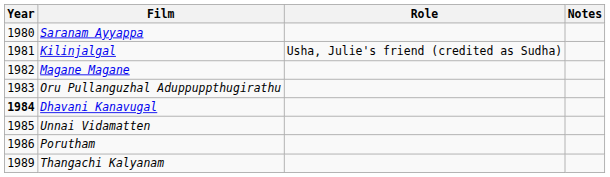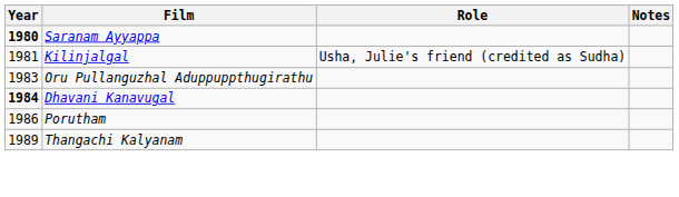Saranam Ayyappa | Year: normal -> bold
- row: 1982 | Magane Magane
- row: 1985 | Unnai Vidamatten
